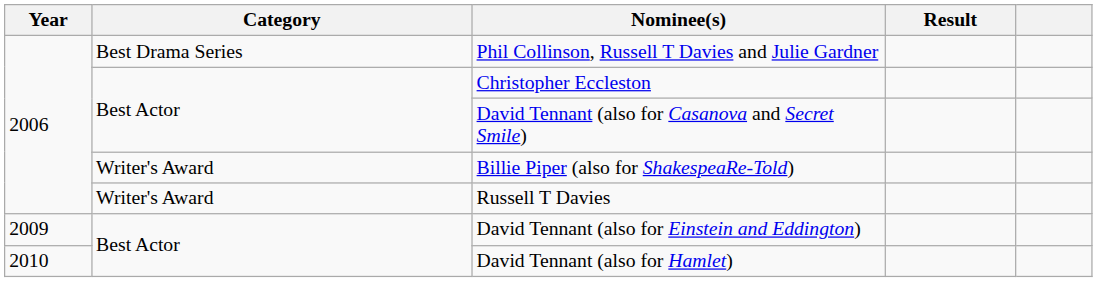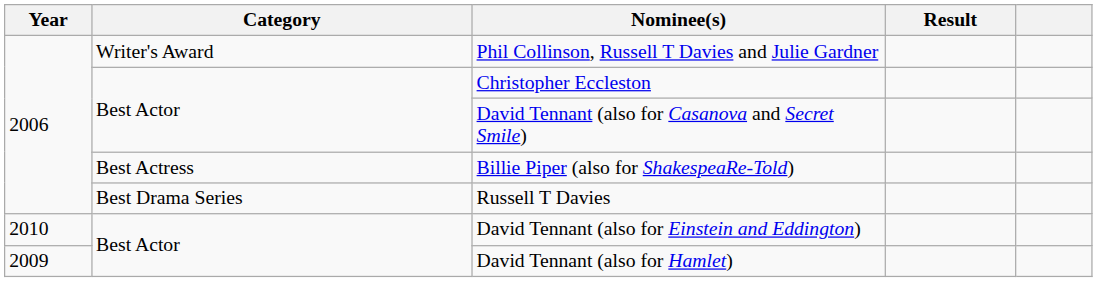Phil Collinson, Russell T Davies and Julie Gardner | Category: Best Drama Series -> Writer's Award
Billie Piper (also for ShakespeaRe-Told) | Category: Writer's Award -> Best Actress
Russell T Davies | Category: Writer's Award -> Best Drama Series
David Tennant (also for Einstein and Eddington) | Year: 2009 -> 2010
David Tennant (also for Hamlet) | Year: 2010 -> 2009
